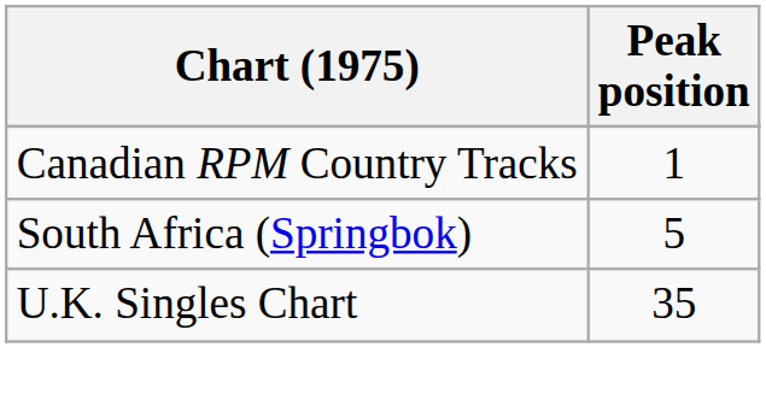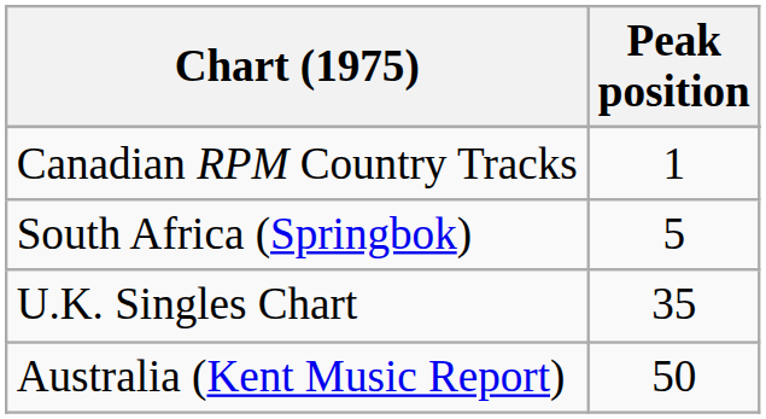+ row: Australia (Kent Music Report) | 50
